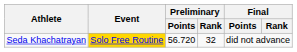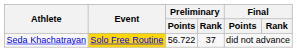Seda Khachatrayan | Preliminary / Points: 56.720 -> 56.722
Seda Khachatrayan | Preliminary / Rank: 32 -> 37
